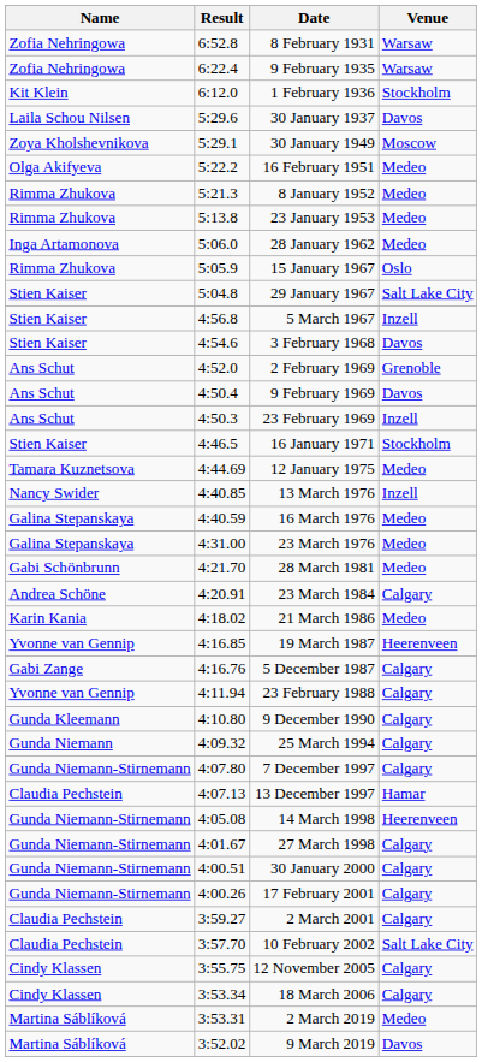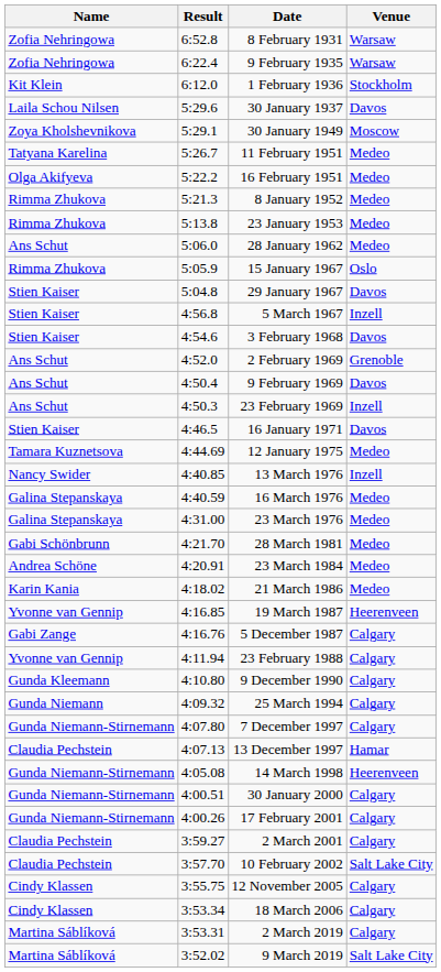+ row: Tatyana Karelina | 5:26.7 | 11 February 1951 | Medeo
28 January 1962 | Name: Inga Artamonova -> Ans Schut
29 January 1967 | Venue: Salt Lake City -> Davos
16 January 1971 | Venue: Stockholm -> Davos
23 March 1984 | Venue: Calgary -> Medeo
- row: Gunda Niemann-Stirnemann | 4:01.67 | 27 March 1998 | Calgary
2 March 2019 | Venue: Medeo -> Calgary
9 March 2019 | Venue: Davos -> Salt Lake City
